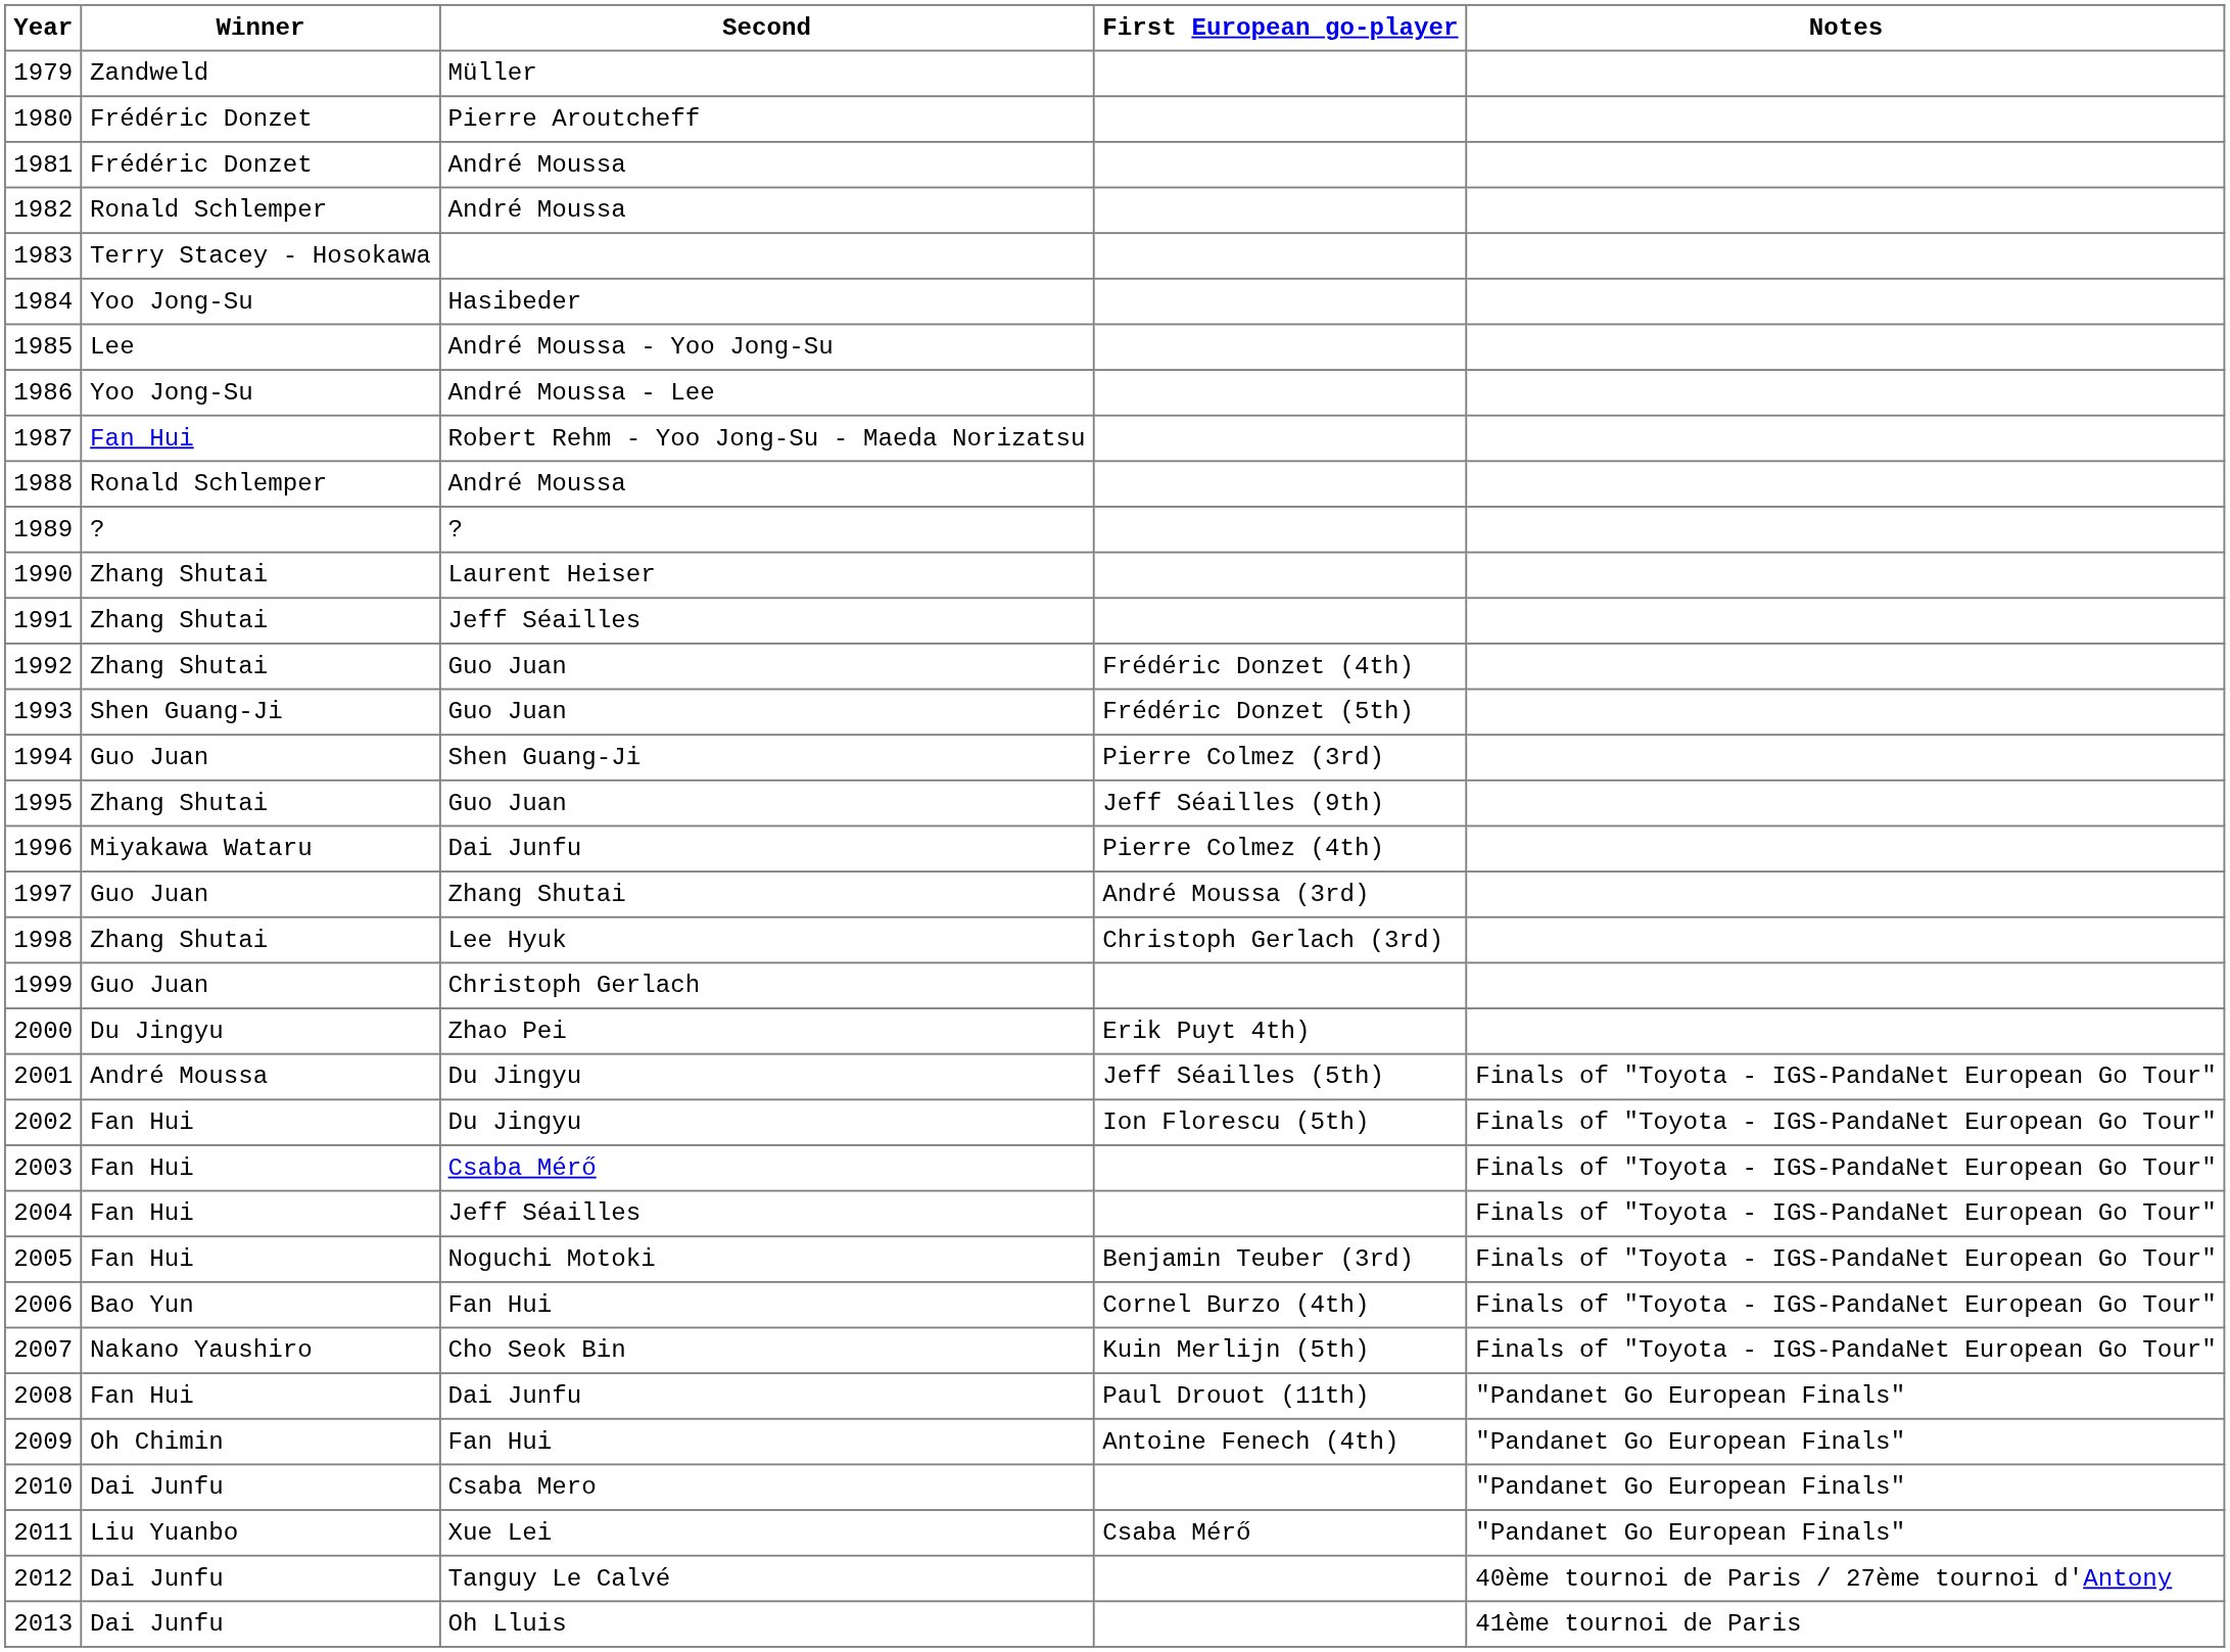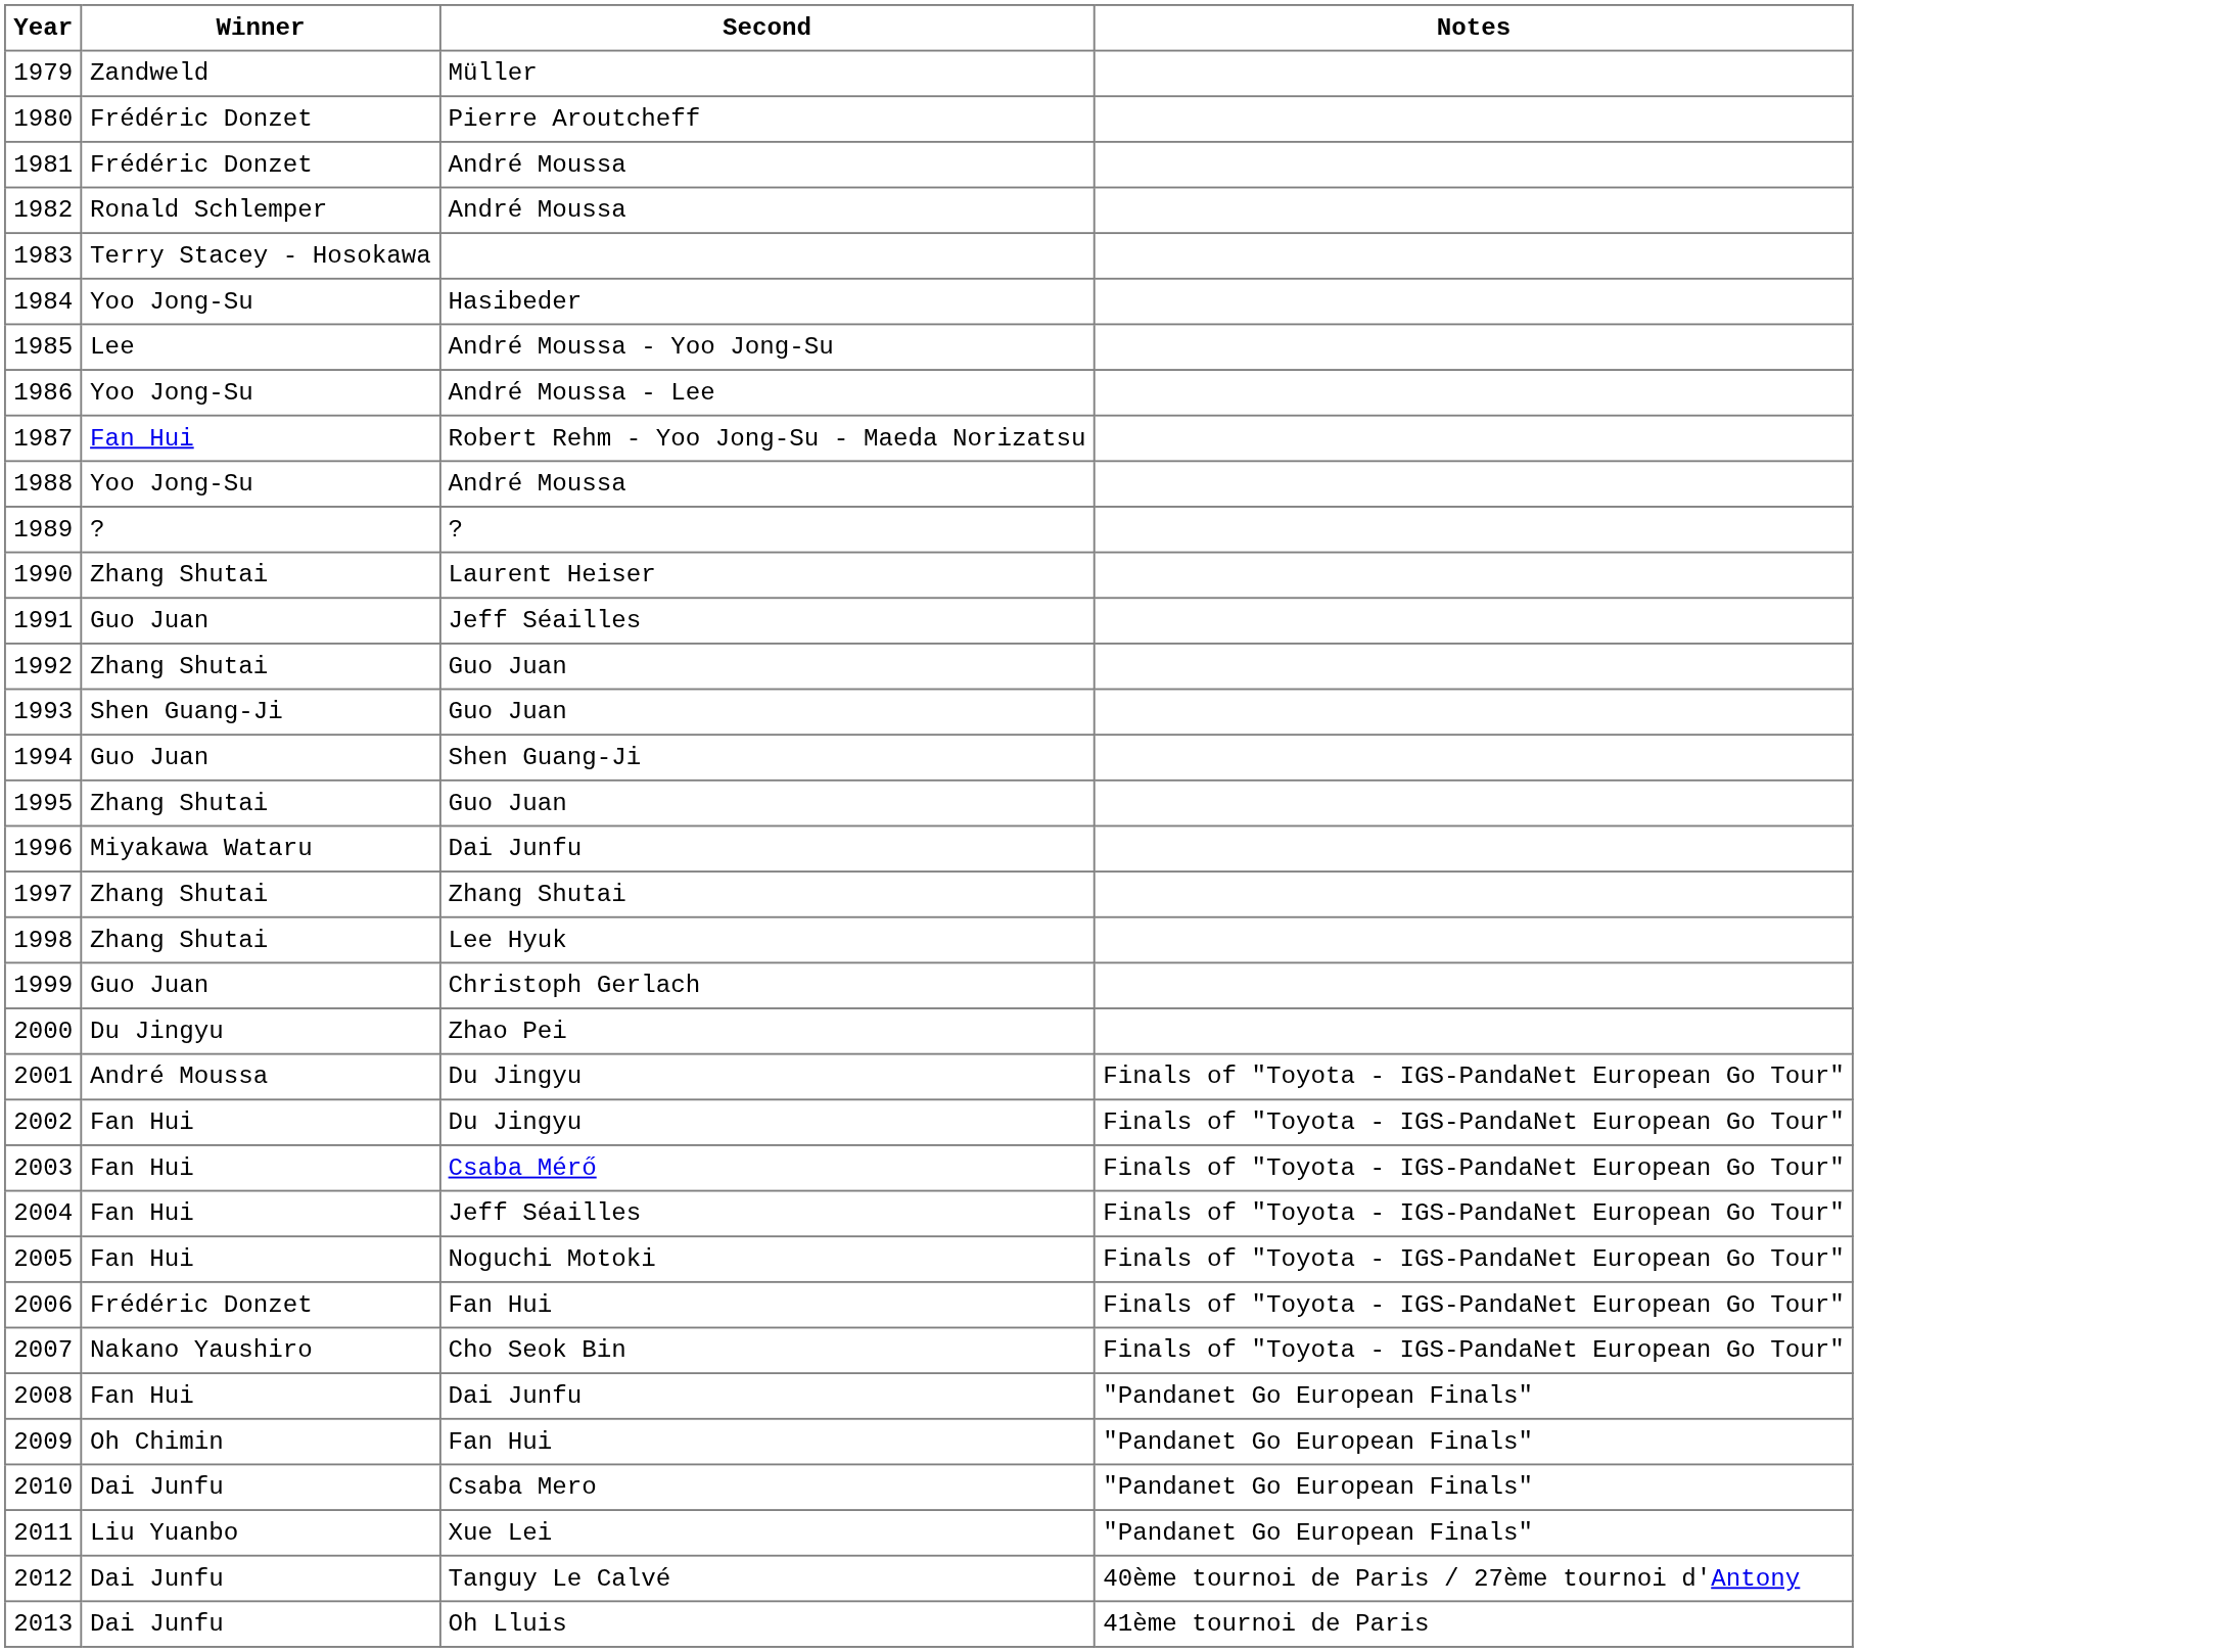- column: First European go-player | Frédéric Donzet (4th) | Frédéric Donzet (5th) | Pierre Colmez (3rd) | Jeff Séailles (9th) | Pierre Colmez (4th) | André Moussa (3rd) | Christoph Gerlach (3rd) | Erik Puyt 4th) | Jeff Séailles (5th) | Ion Florescu (5th) | Benjamin Teuber (3rd) | Cornel Burzo (4th) | Kuin Merlijn (5th) | Paul Drouot (11th) | Antoine Fenech (4th) | Csaba Mérő
1988 | Winner: Ronald Schlemper -> Yoo Jong-Su
1991 | Winner: Zhang Shutai -> Guo Juan
1997 | Winner: Guo Juan -> Zhang Shutai
2006 | Winner: Bao Yun -> Frédéric Donzet
